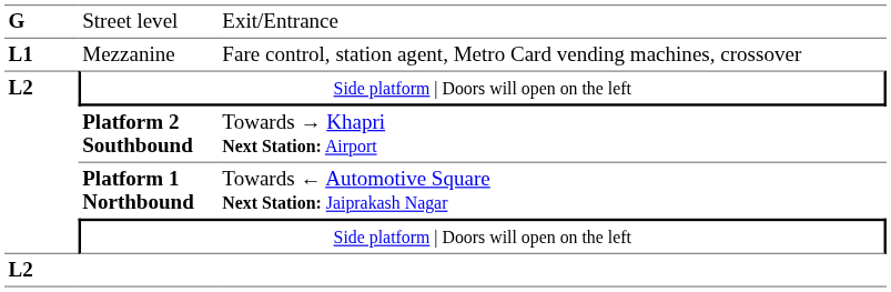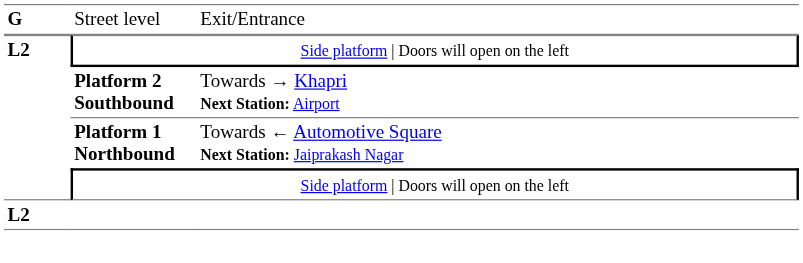- row: L1 | Mezzanine | Fare control, station agent, Metro Card vending machines, crossover
